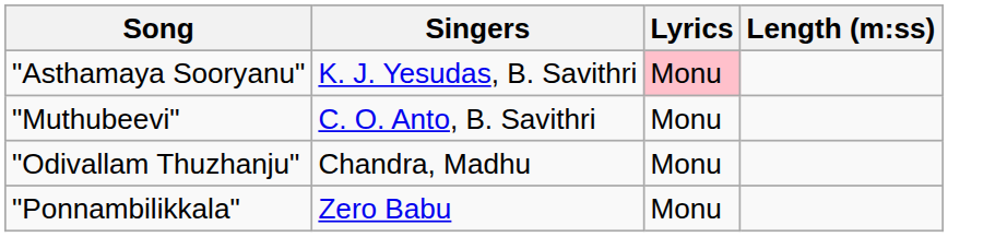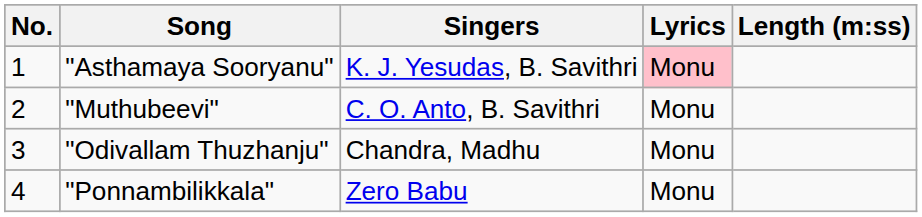+ column: No. | 1 | 2 | 3 | 4
